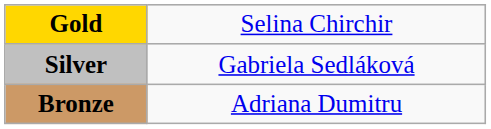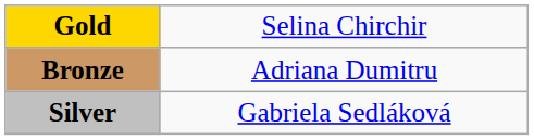rows swapped: Silver <-> Bronze
